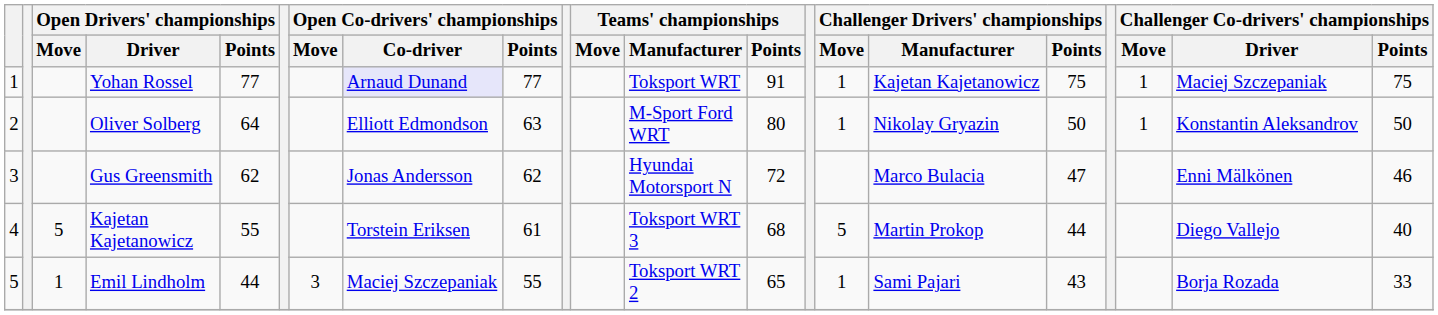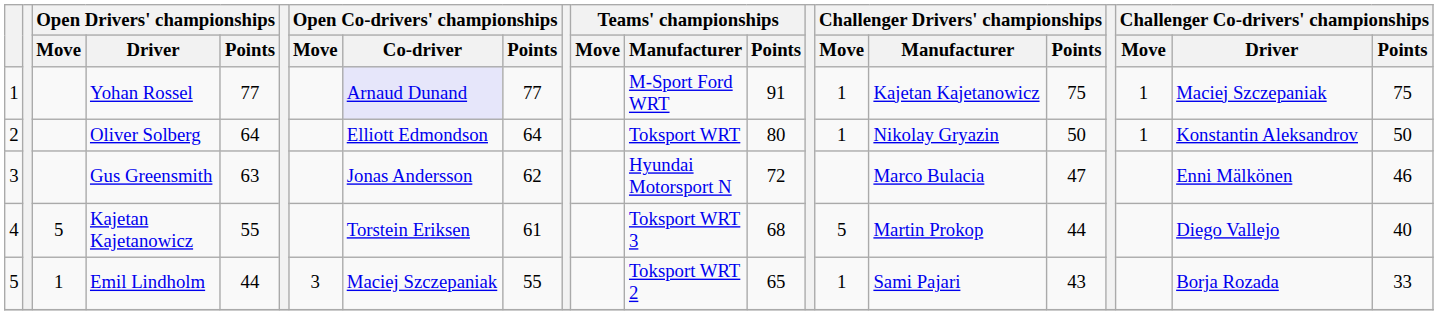Yohan Rossel | Teams' championships / Manufacturer: Toksport WRT -> M-Sport Ford WRT
Oliver Solberg | Open Co-drivers' championships / Points: 63 -> 64
Oliver Solberg | Teams' championships / Manufacturer: M-Sport Ford WRT -> Toksport WRT
Gus Greensmith | Open Drivers' championships / Points: 62 -> 63
